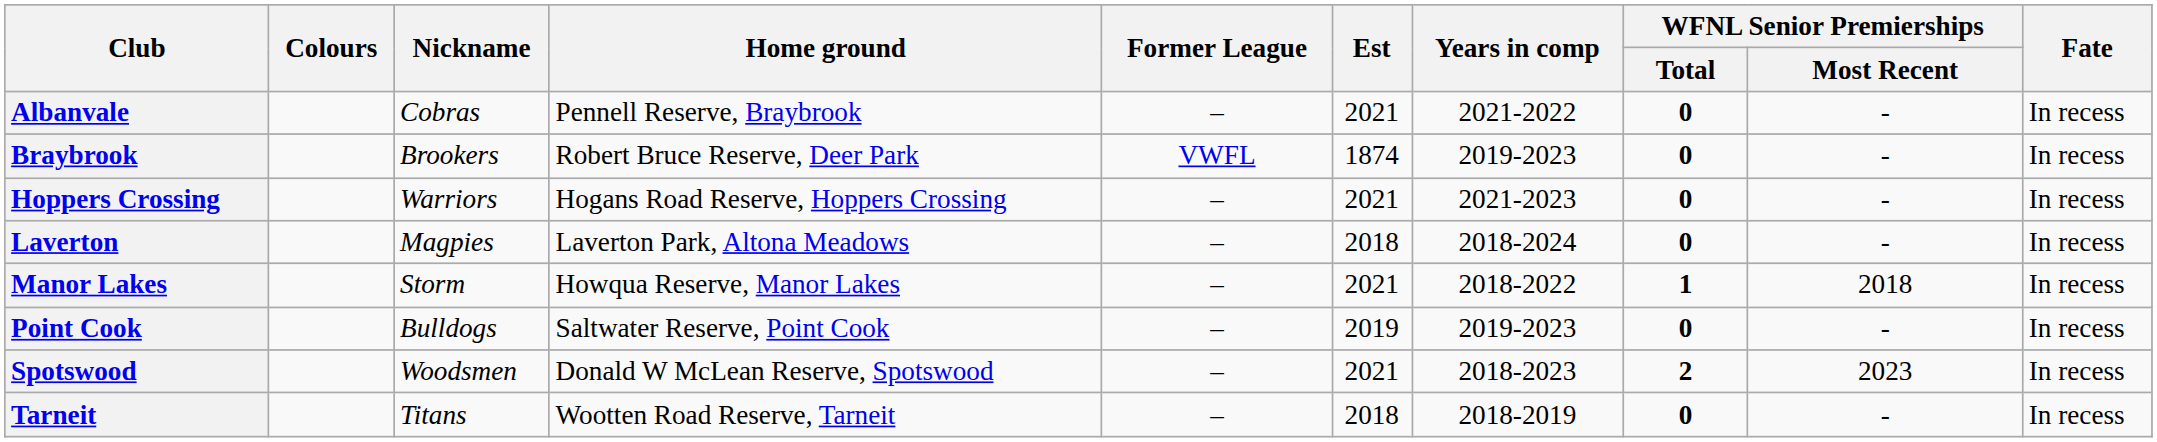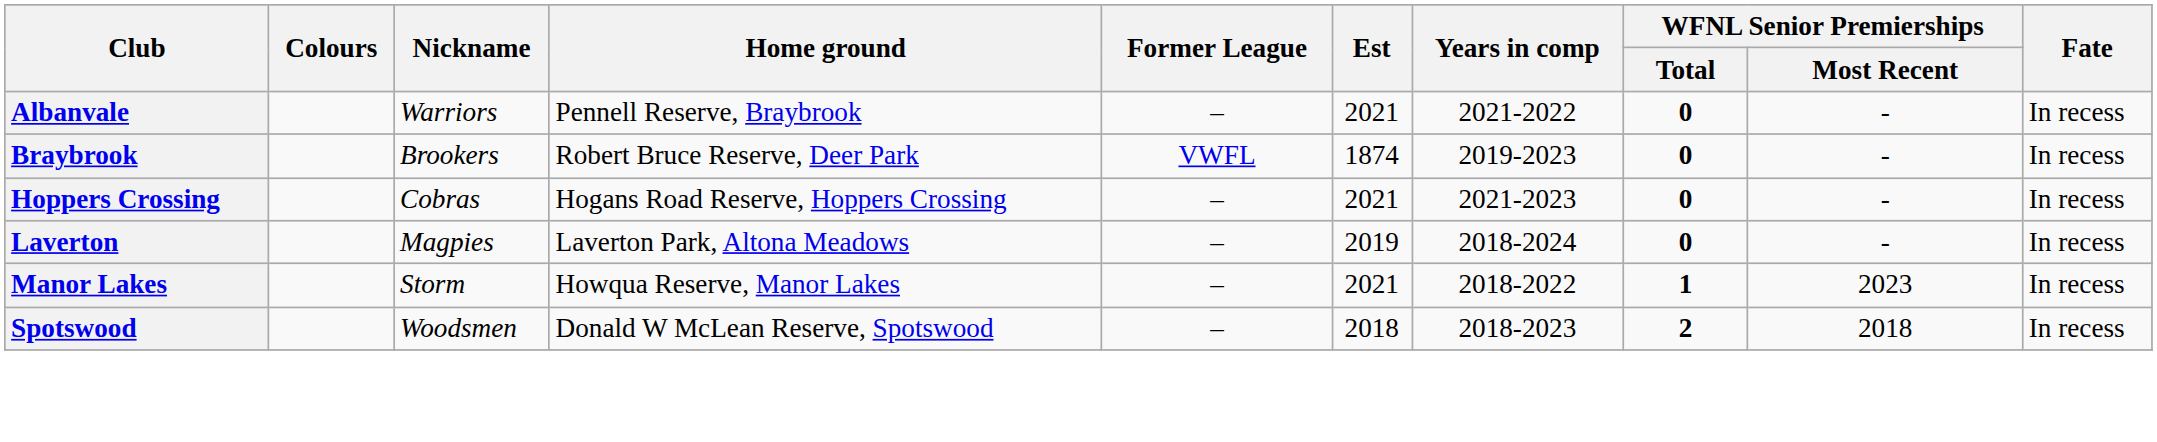Albanvale | Nickname: Cobras -> Warriors
Hoppers Crossing | Nickname: Warriors -> Cobras
Laverton | Est: 2018 -> 2019
Manor Lakes | WFNL Senior Premierships / Most Recent: 2018 -> 2023
- row: Point Cook | Bulldogs | Saltwater Reserve, Point Cook | – | 2019 | 2019-2023 | 0 | - | In recess
Spotswood | Est: 2021 -> 2018
Spotswood | WFNL Senior Premierships / Most Recent: 2023 -> 2018
- row: Tarneit | Titans | Wootten Road Reserve, Tarneit | – | 2018 | 2018-2019 | 0 | - | In recess
